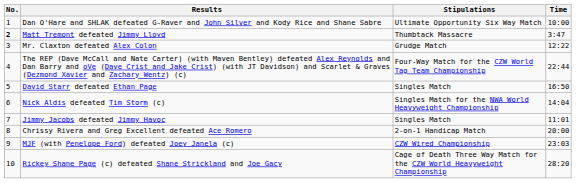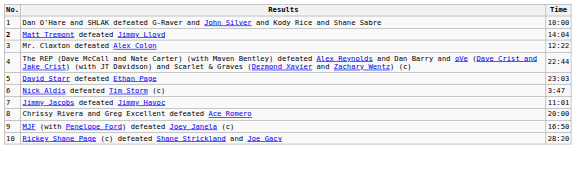- column: Stipulations | Ultimate Opportunity Six Way Match | Thumbtack Massacre | Grudge Match | Four-Way Match for the CZW World Tag Team Championship | Singles Match | Singles Match for the NWA World Heavyweight Championship | Singles Match | 2-on-1 Handicap Match | CZW Wired Championship | Cage of Death Three Way Match for the CZW World Heavyweight Championship
Matt Tremont defeated Jimmy Lloyd | Time: 3:47 -> 14:04
David Starr defeated Ethan Page | Time: 16:50 -> 23:03
Nick Aldis defeated Tim Storm (c) | Time: 14:04 -> 3:47
MJF (with Penelope Ford) defeated Joey Janela (c) | Time: 23:03 -> 16:50
